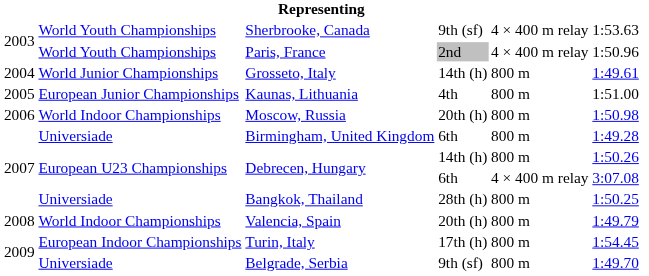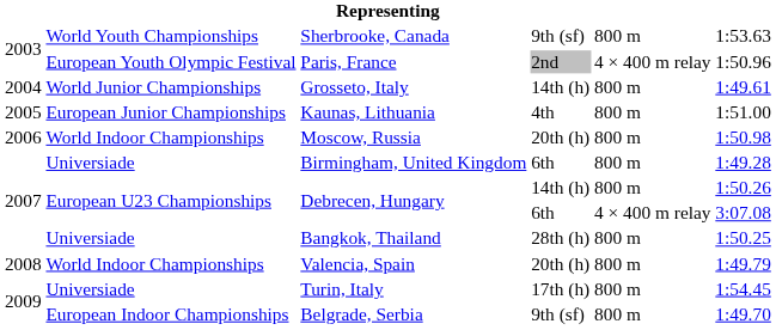Sherbrooke, Canada | column 5: 4 × 400 m relay -> 800 m
Paris, France | column 2: World Youth Championships -> European Youth Olympic Festival
Turin, Italy | column 2: European Indoor Championships -> Universiade
Belgrade, Serbia | column 2: Universiade -> European Indoor Championships
